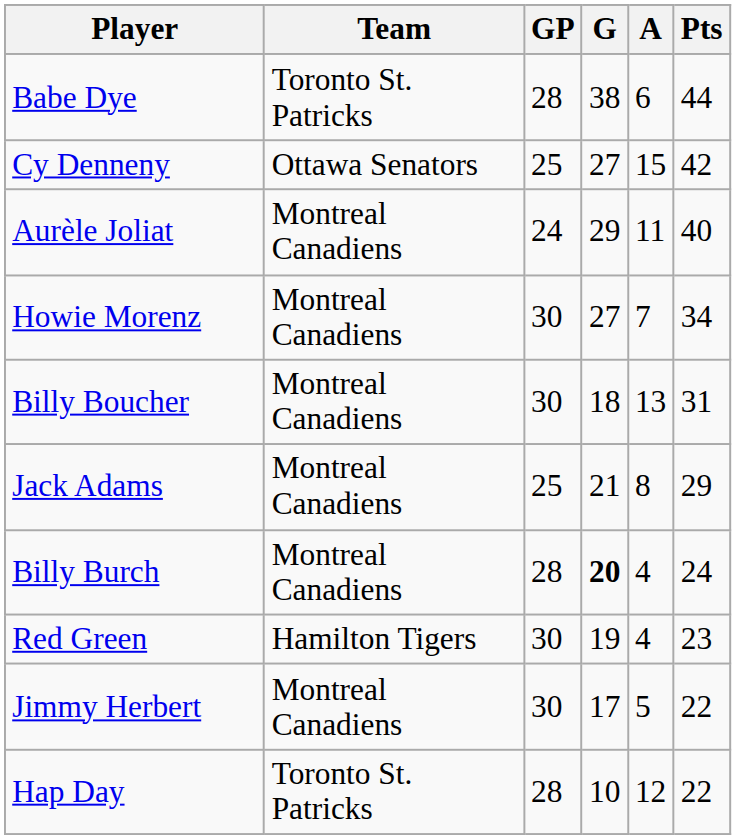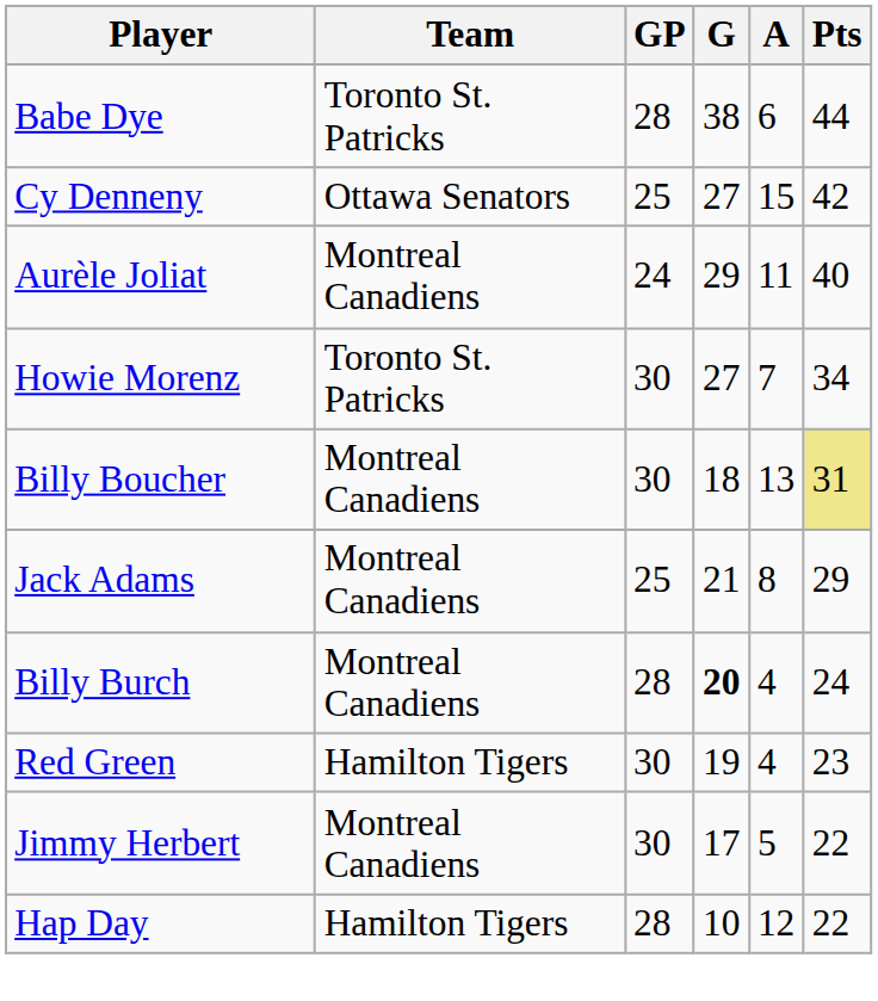Howie Morenz | Team: Montreal Canadiens -> Toronto St. Patricks
Billy Boucher | Pts: no background -> khaki background
Hap Day | Team: Toronto St. Patricks -> Hamilton Tigers
